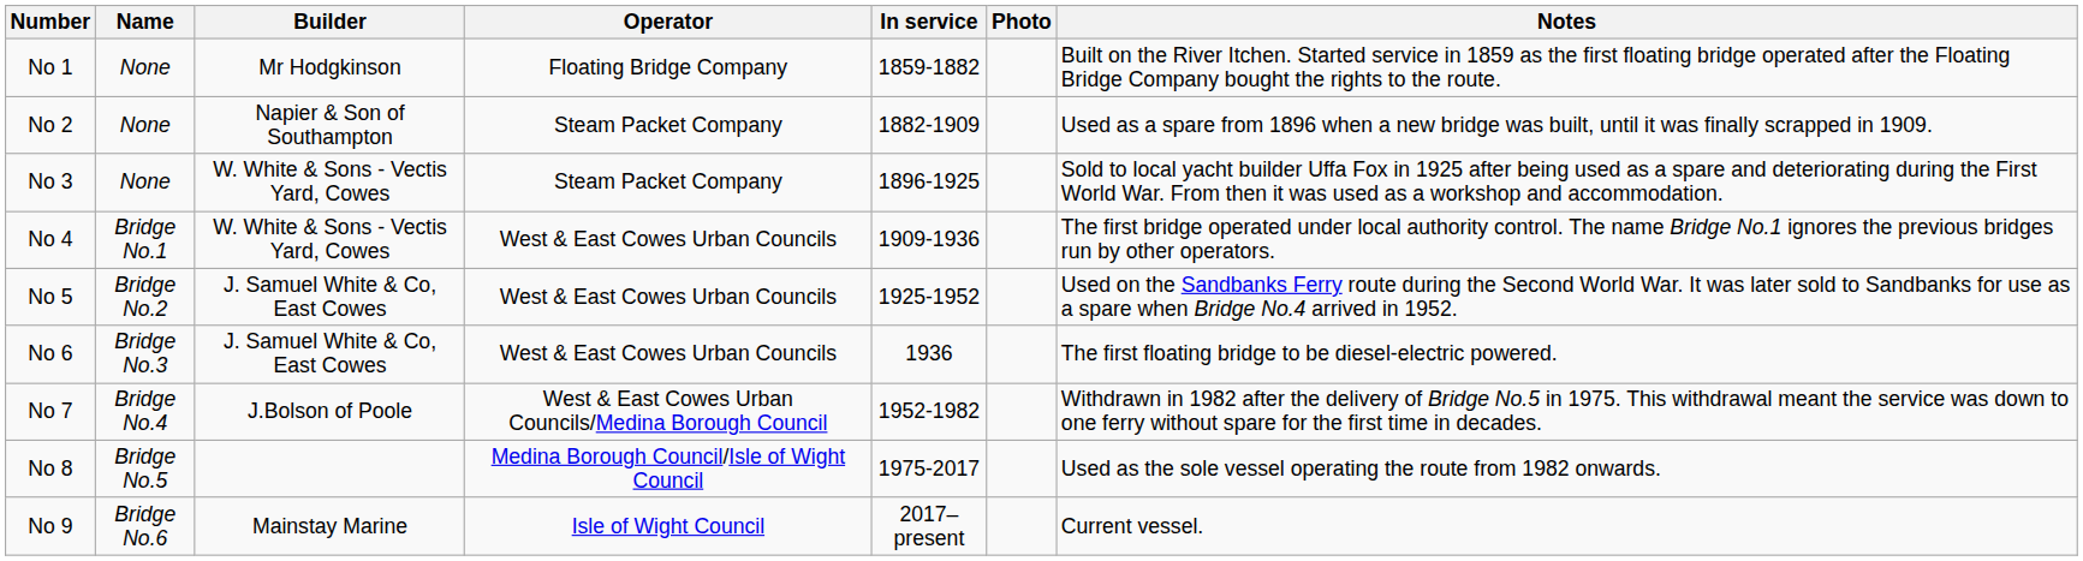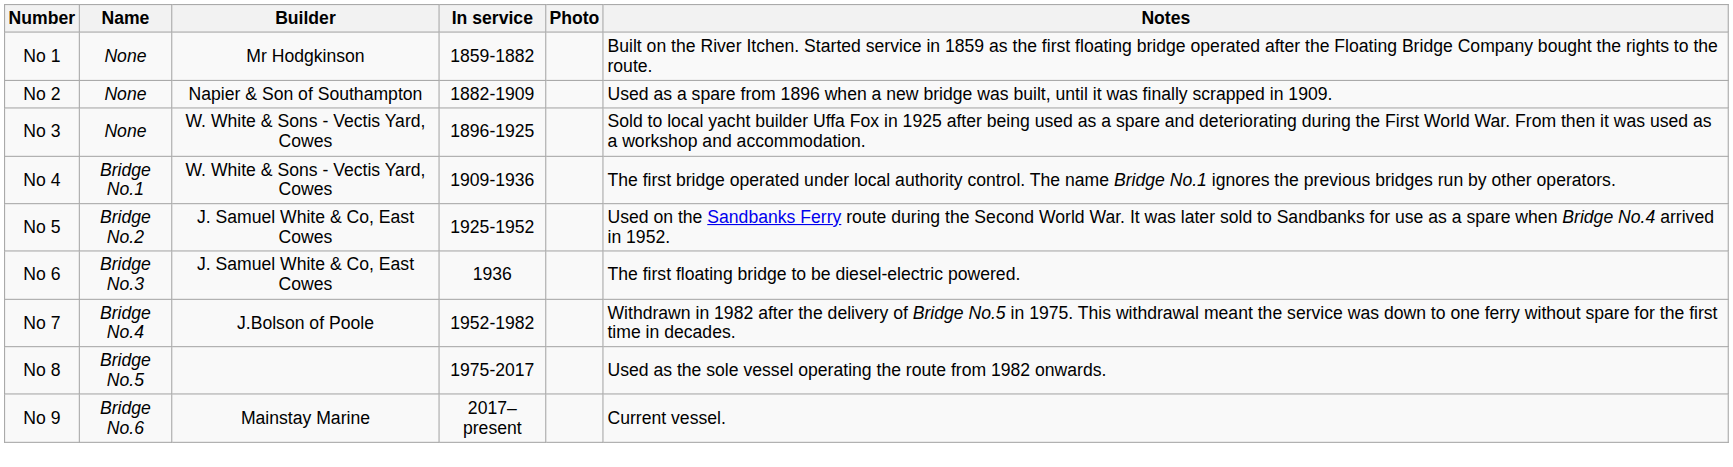- column: Operator | Floating Bridge Company | Steam Packet Company | Steam Packet Company | West & East Cowes Urban Councils | West & East Cowes Urban Councils | West & East Cowes Urban Councils | West & East Cowes Urban Councils/Medina Borough Council | Medina Borough Council/Isle of Wight Council | Isle of Wight Council
